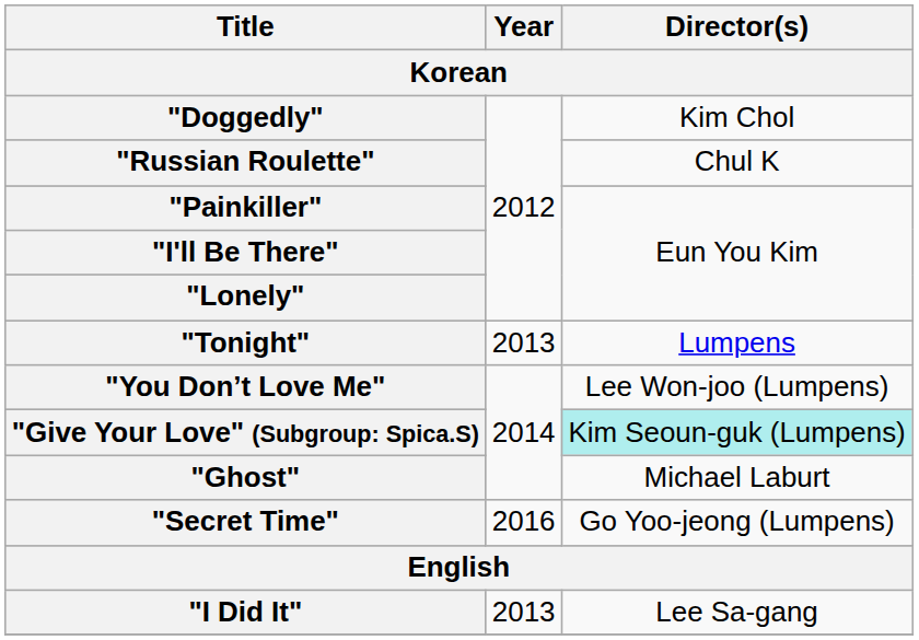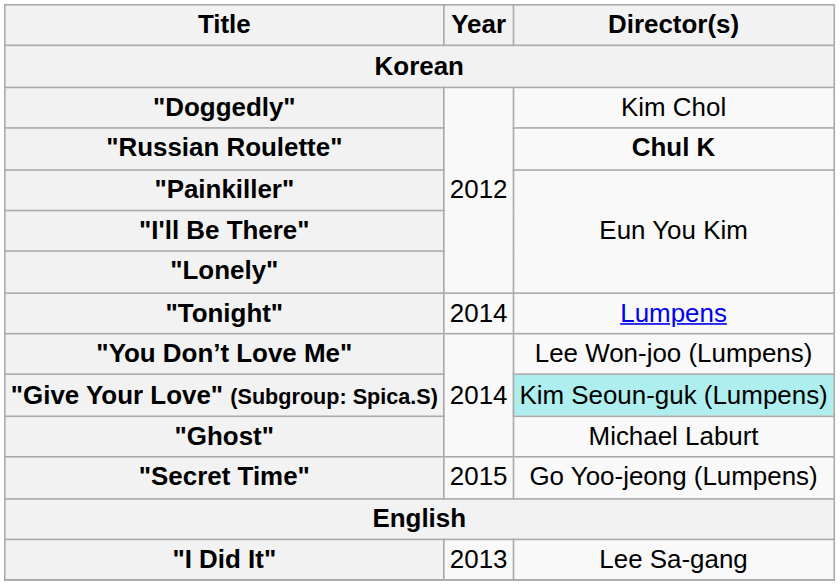"Russian Roulette" | Director(s): normal -> bold
"Tonight" | Year: 2013 -> 2014
"Secret Time" | Year: 2016 -> 2015
